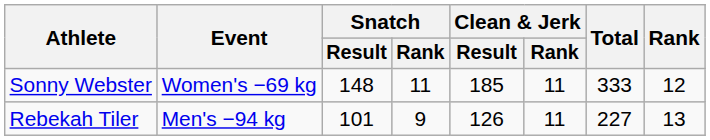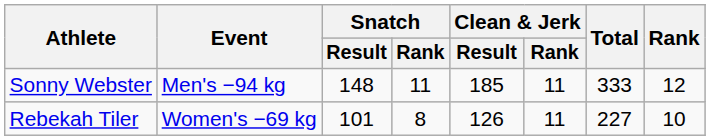Sonny Webster | Event: Women's −69 kg -> Men's −94 kg
Rebekah Tiler | Event: Men's −94 kg -> Women's −69 kg
Rebekah Tiler | Snatch / Rank: 9 -> 8
Rebekah Tiler | Rank: 13 -> 10
